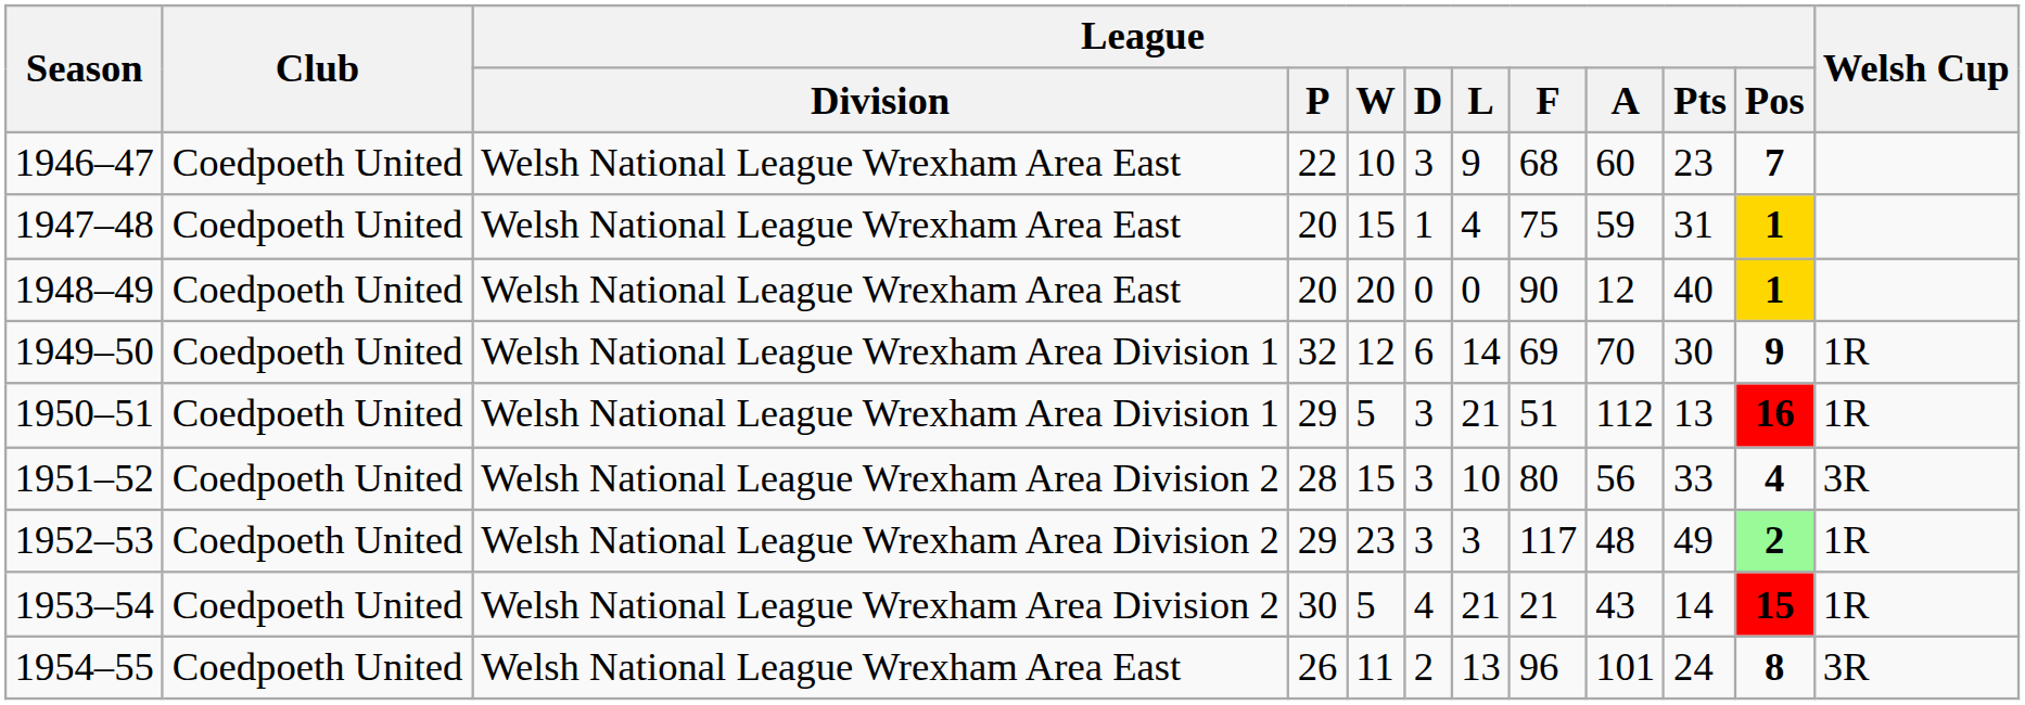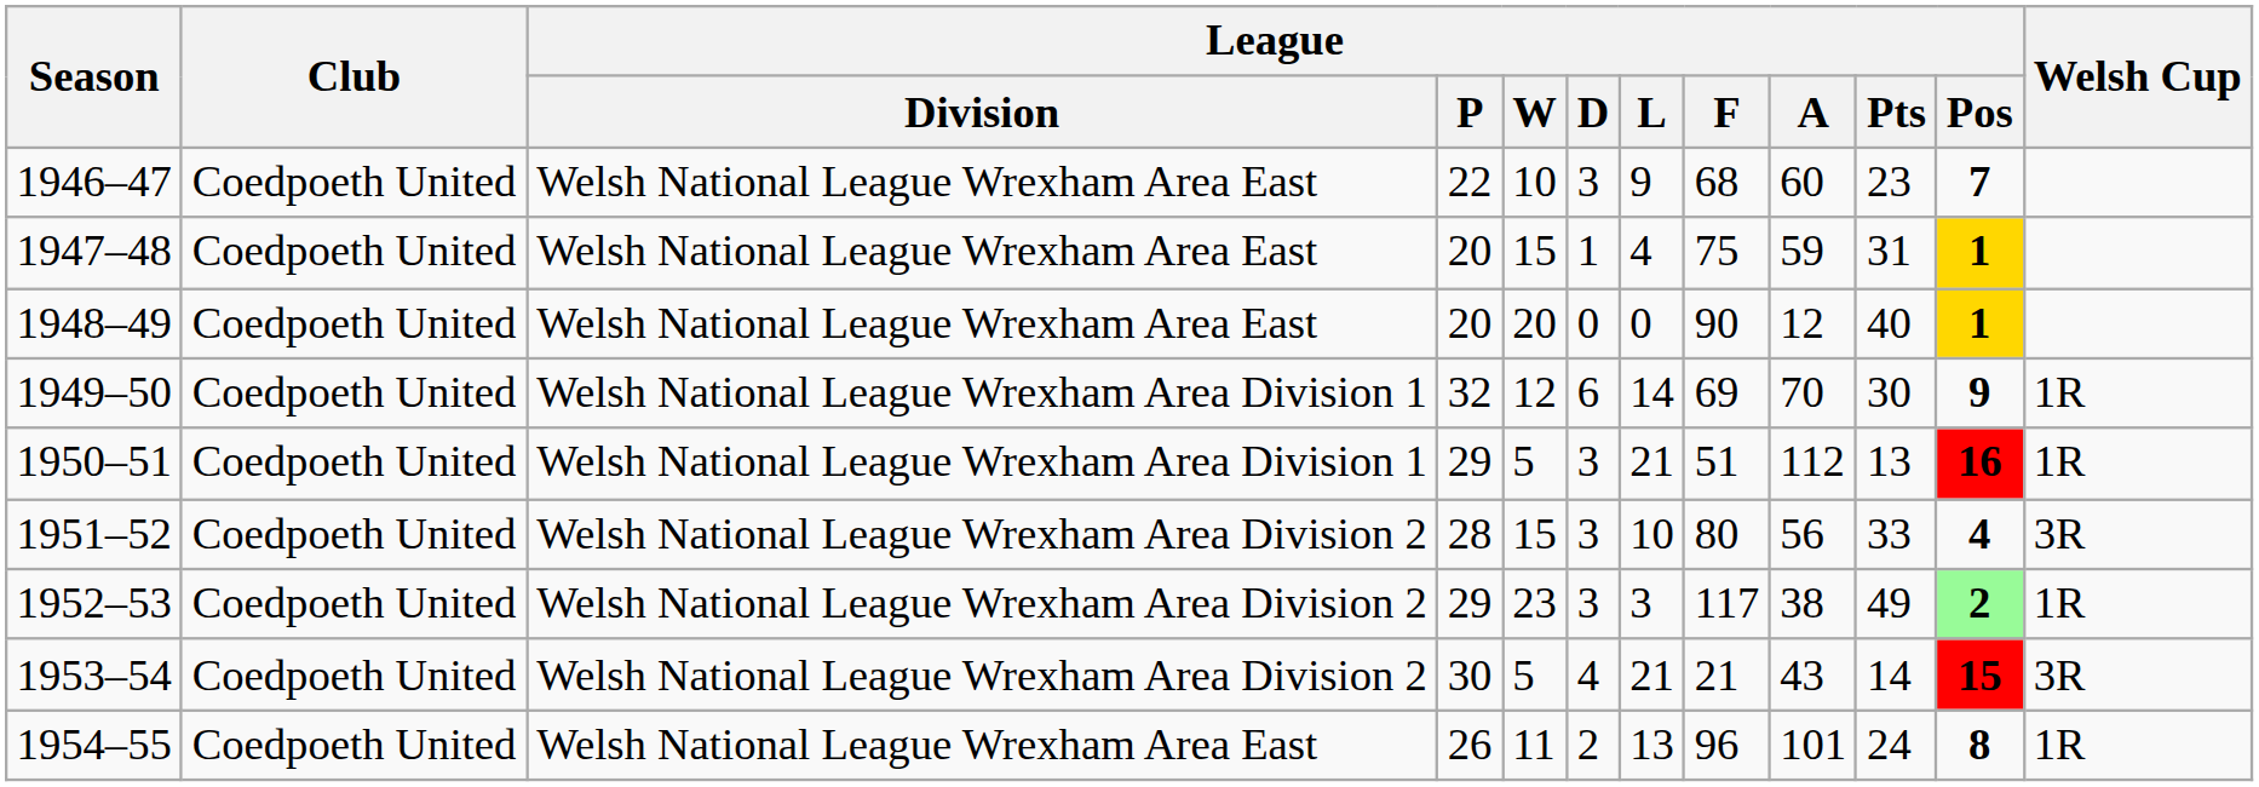1952–53 | League / A: 48 -> 38
1953–54 | Welsh Cup: 1R -> 3R
1954–55 | Welsh Cup: 3R -> 1R
